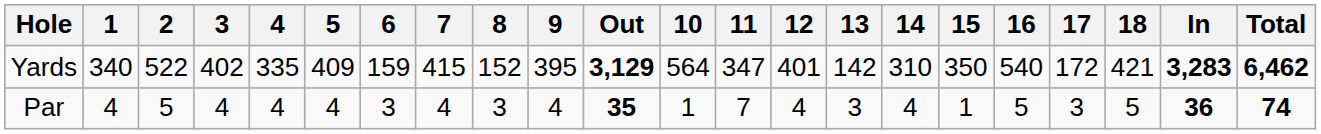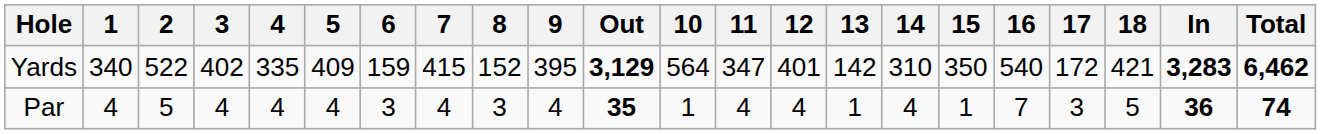Par | 11: 7 -> 4
Par | 13: 3 -> 1
Par | 16: 5 -> 7
